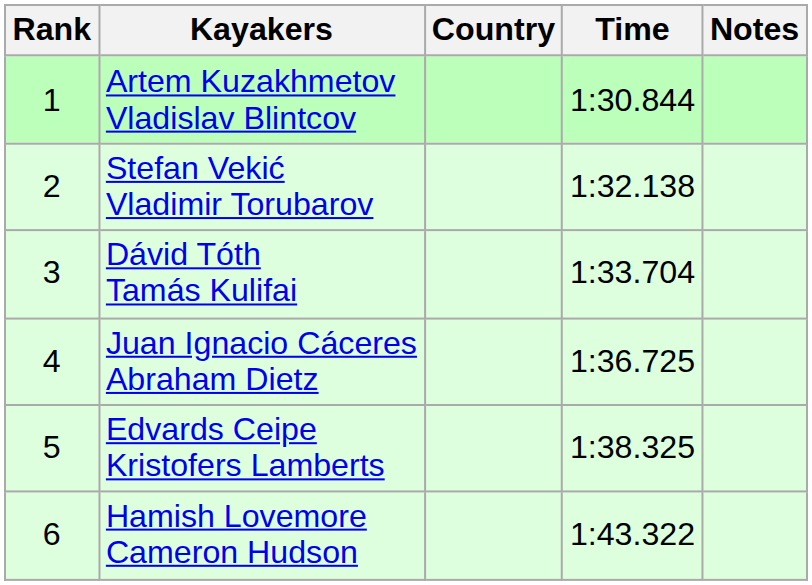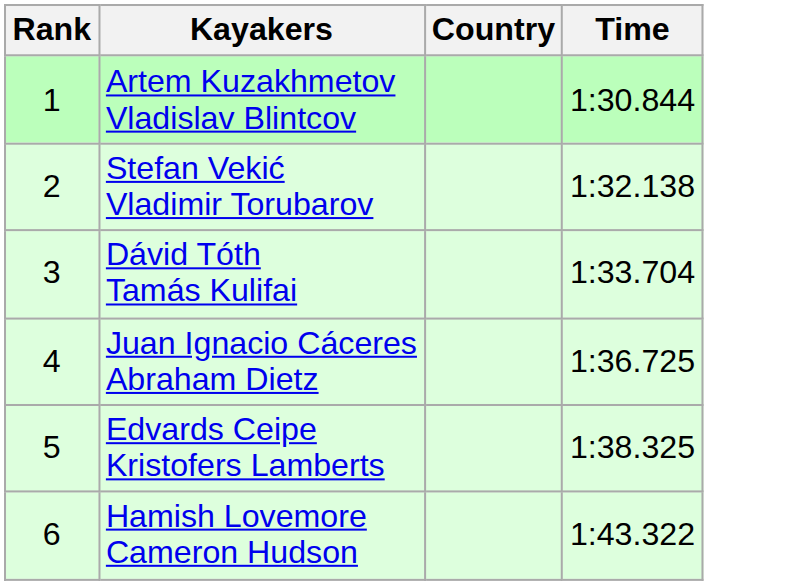- column: Notes
